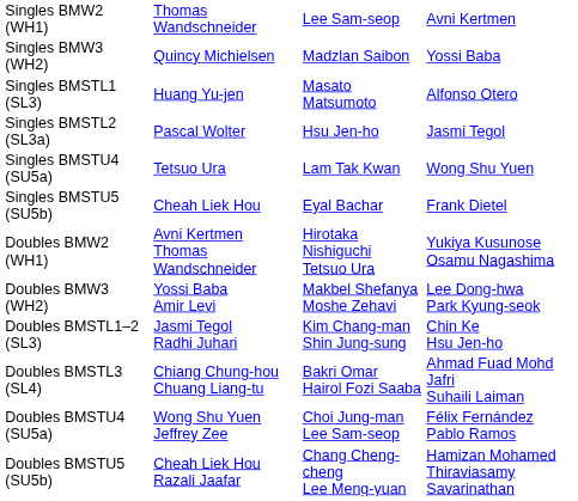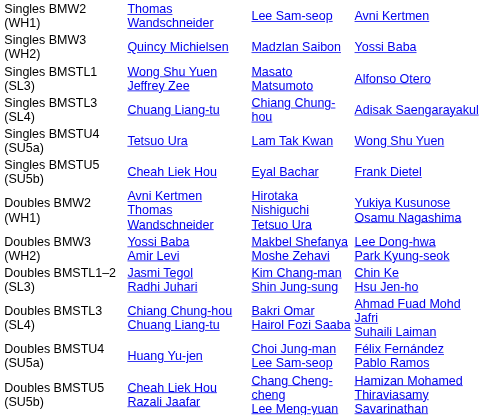Singles BMSTL1 (SL3) | column 2: Huang Yu-jen -> Wong Shu Yuen Jeffrey Zee
- row: Singles BMSTL2 (SL3a) | Pascal Wolter | Hsu Jen-ho | Jasmi Tegol
+ row: Singles BMSTL3 (SL4) | Chuang Liang-tu | Chiang Chung-hou | Adisak Saengarayakul
Doubles BMSTU4 (SU5a) | column 2: Wong Shu Yuen Jeffrey Zee -> Huang Yu-jen
